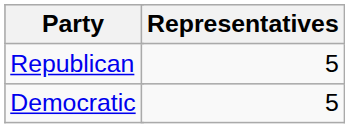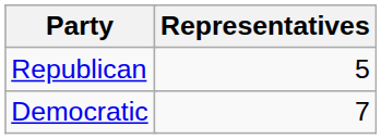Democratic | Representatives: 5 -> 7
